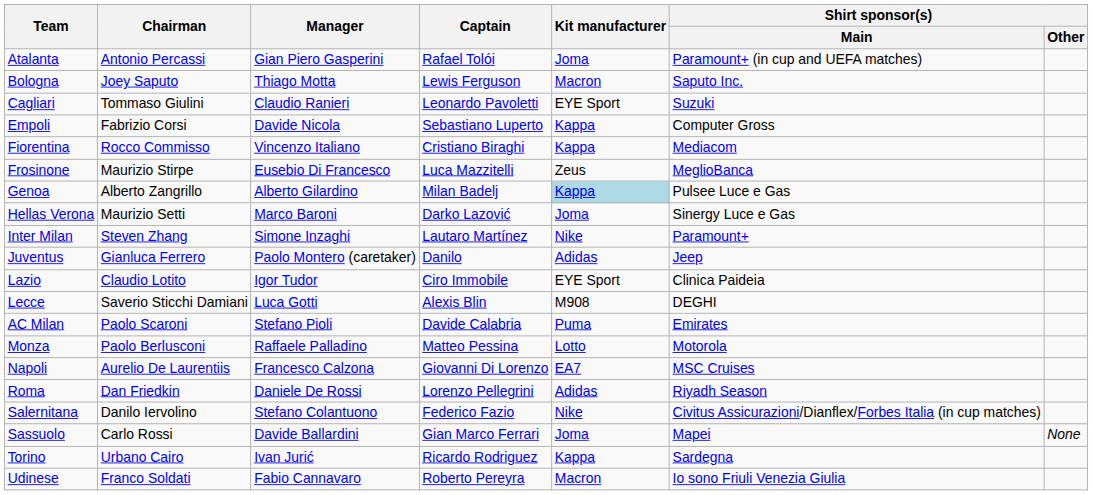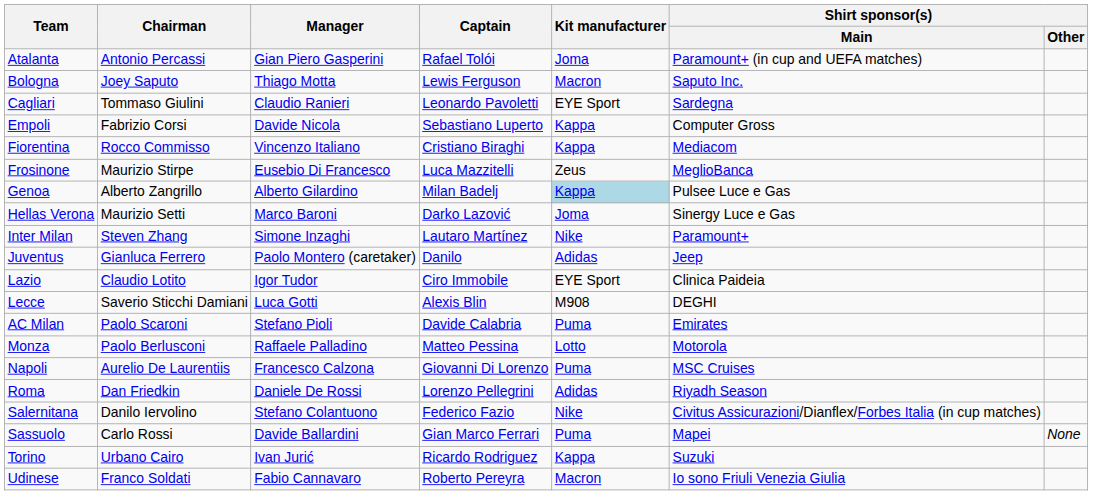Cagliari | Shirt sponsor(s) / Main: Suzuki -> Sardegna
Napoli | Kit manufacturer: EA7 -> Puma
Sassuolo | Kit manufacturer: Joma -> Puma
Torino | Shirt sponsor(s) / Main: Sardegna -> Suzuki
